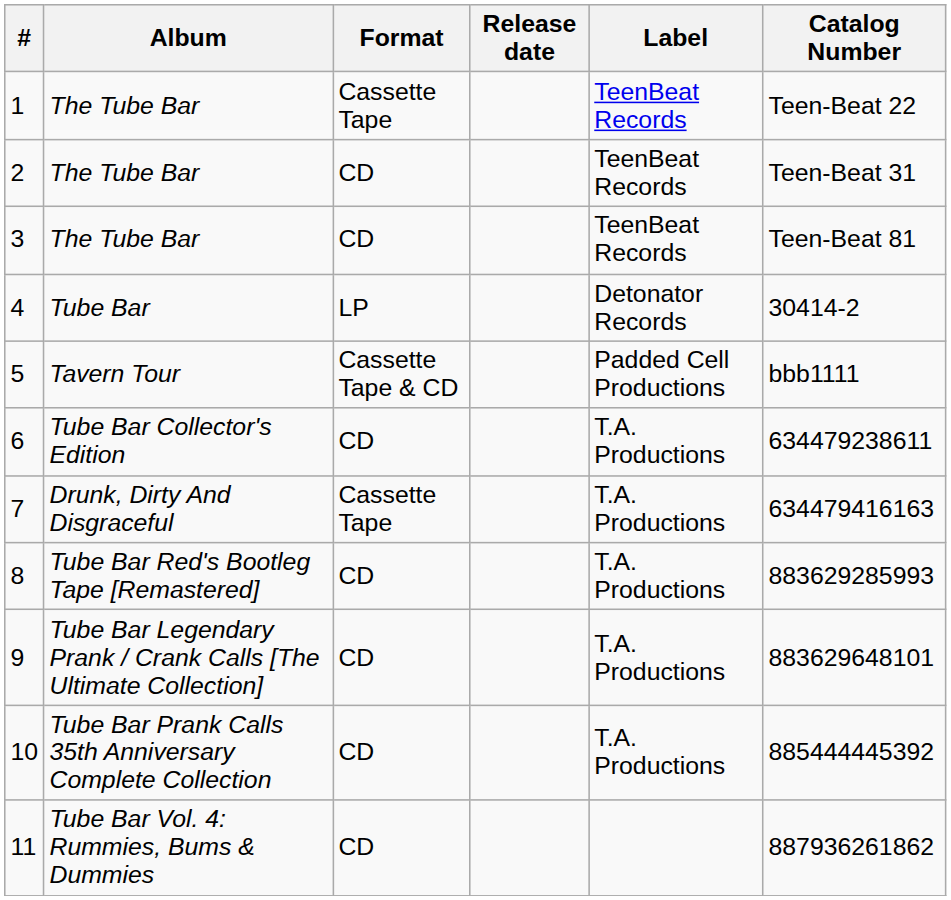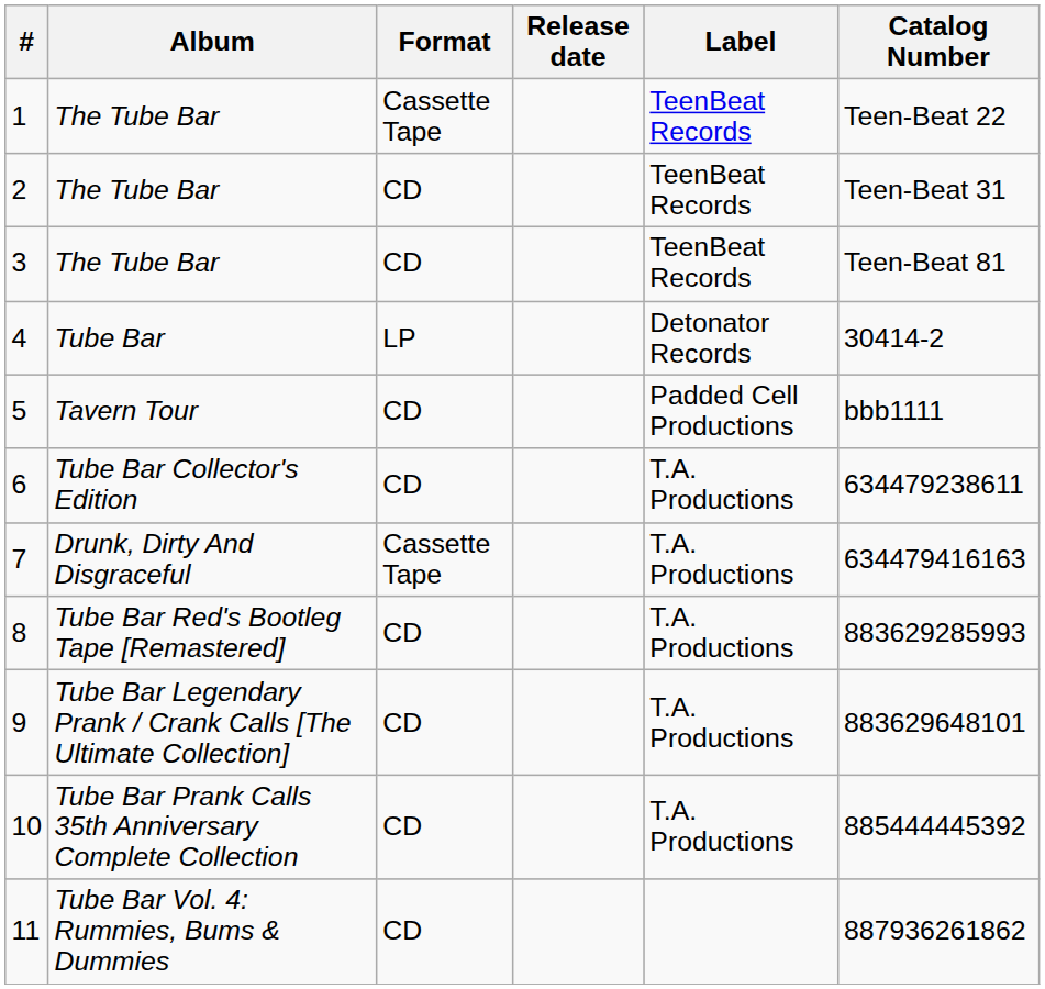5 | Format: Cassette Tape & CD -> CD
